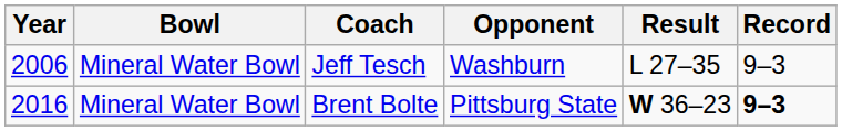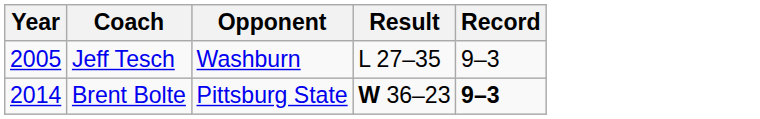- column: Bowl | Mineral Water Bowl | Mineral Water Bowl
Jeff Tesch | Year: 2006 -> 2005
Brent Bolte | Year: 2016 -> 2014
